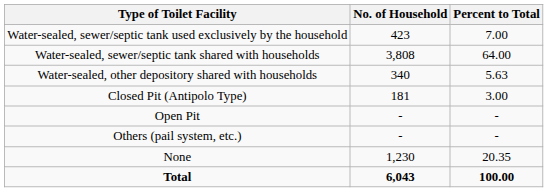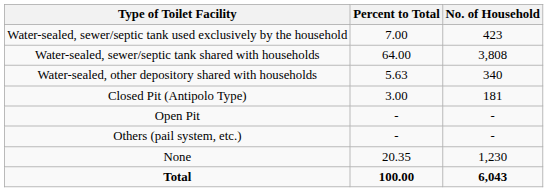columns swapped: No. of Household <-> Percent to Total
